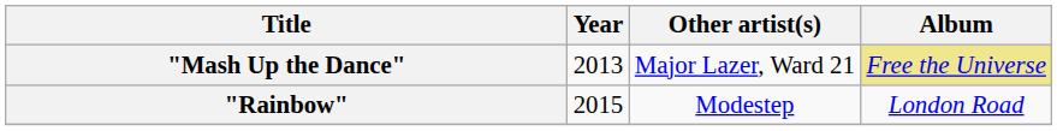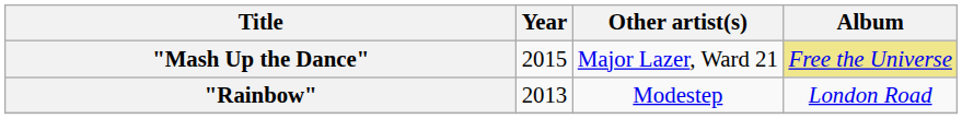"Mash Up the Dance" | Year: 2013 -> 2015
"Rainbow" | Year: 2015 -> 2013
